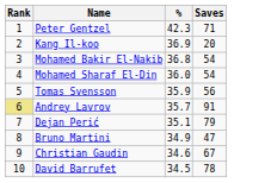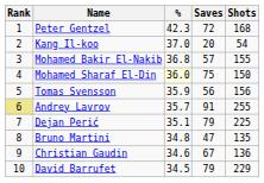+ column: Shots | 168 | 54 | 155 | 150 | 156 | 255 | 225 | 135 | 136 | 229
Peter Gentzel | Saves: 71 -> 72
Kang Il-koo | %: 36.9 -> 37.0
Mohamed Bakir El-Nakib | Saves: 54 -> 57
Mohamed Sharaf El-Din | %: no background -> lightyellow background
Mohamed Sharaf El-Din | Saves: 54 -> 75
Bruno Martini | %: 34.9 -> 34.8
David Barrufet | Saves: 78 -> 79
